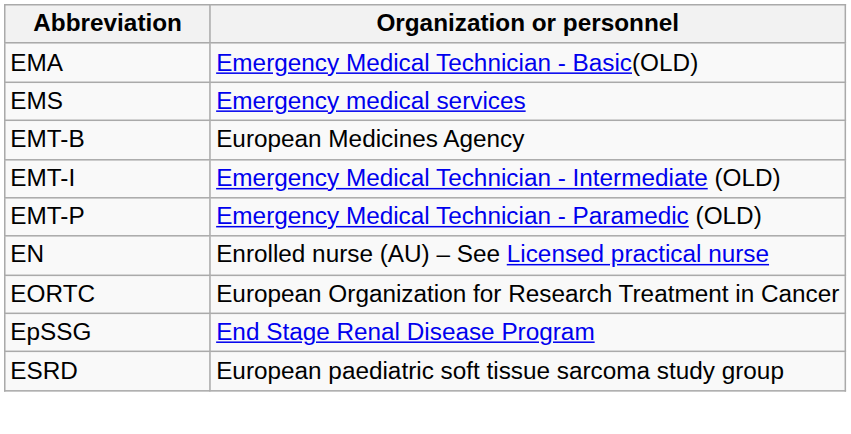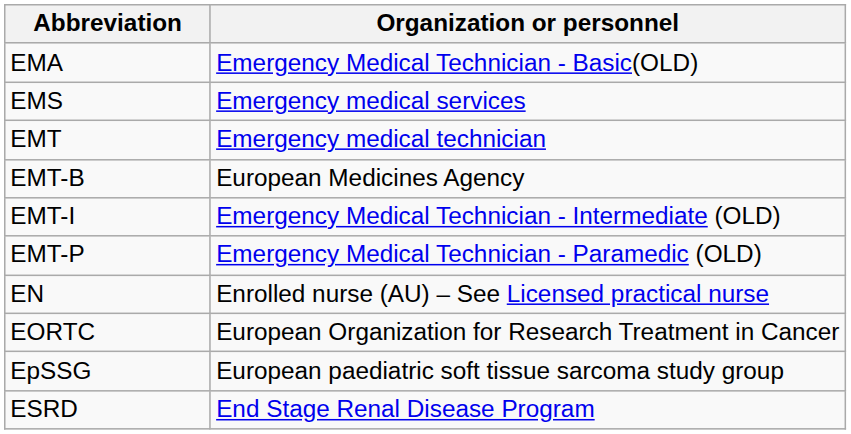+ row: EMT | Emergency medical technician
EpSSG | Organization or personnel: End Stage Renal Disease Program -> European paediatric soft tissue sarcoma study group
ESRD | Organization or personnel: European paediatric soft tissue sarcoma study group -> End Stage Renal Disease Program
